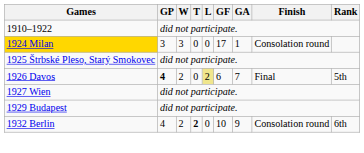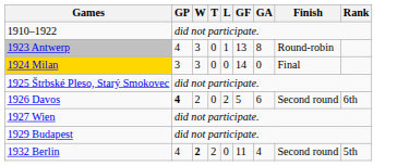+ row: 1923 Antwerp | 4 | 3 | 0 | 1 | 13 | 8 | Round-robin
1924 Milan | GF: 17 -> 14
1924 Milan | GA: 1 -> 0
1924 Milan | Finish: Consolation round -> Final
1926 Davos | L: khaki background -> no background
1926 Davos | GF: 6 -> 5
1926 Davos | GA: 7 -> 6
1926 Davos | Finish: Final -> Second round
1926 Davos | Rank: 5th -> 6th
1932 Berlin | W: normal -> bold
1932 Berlin | T: bold -> normal
1932 Berlin | GF: 10 -> 11
1932 Berlin | GA: 9 -> 4
1932 Berlin | Finish: Consolation round -> Second round
1932 Berlin | Rank: 6th -> 5th
